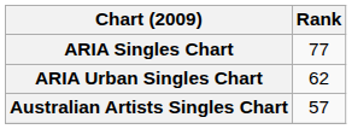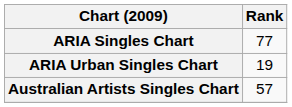ARIA Urban Singles Chart | Rank: 62 -> 19
